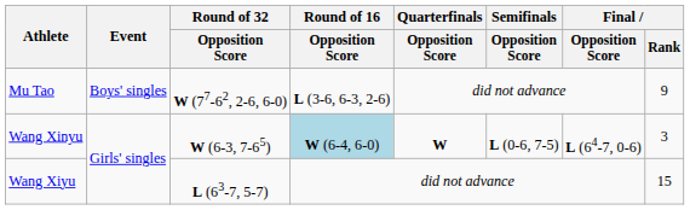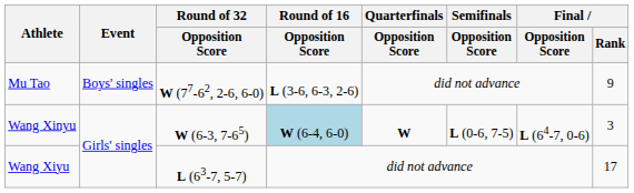Wang Xiyu | Final / Rank: 15 -> 17
